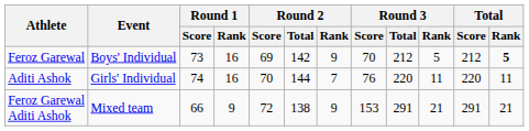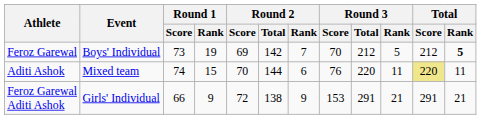Feroz Garewal | Round 1 / Rank: 16 -> 19
Feroz Garewal | Round 2 / Rank: 9 -> 7
Aditi Ashok | Event: Girls' Individual -> Mixed team
Aditi Ashok | Round 1 / Rank: 16 -> 15
Aditi Ashok | Round 2 / Rank: 7 -> 6
Aditi Ashok | Total / Score: no background -> khaki background
Feroz Garewal Aditi Ashok | Event: Mixed team -> Girls' Individual
